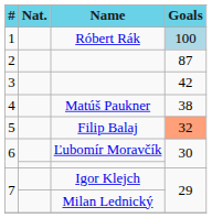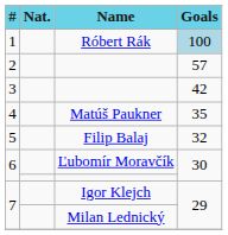2 | Goals: 87 -> 57
4 | Goals: 38 -> 35
5 | Goals: lightsalmon background -> no background
